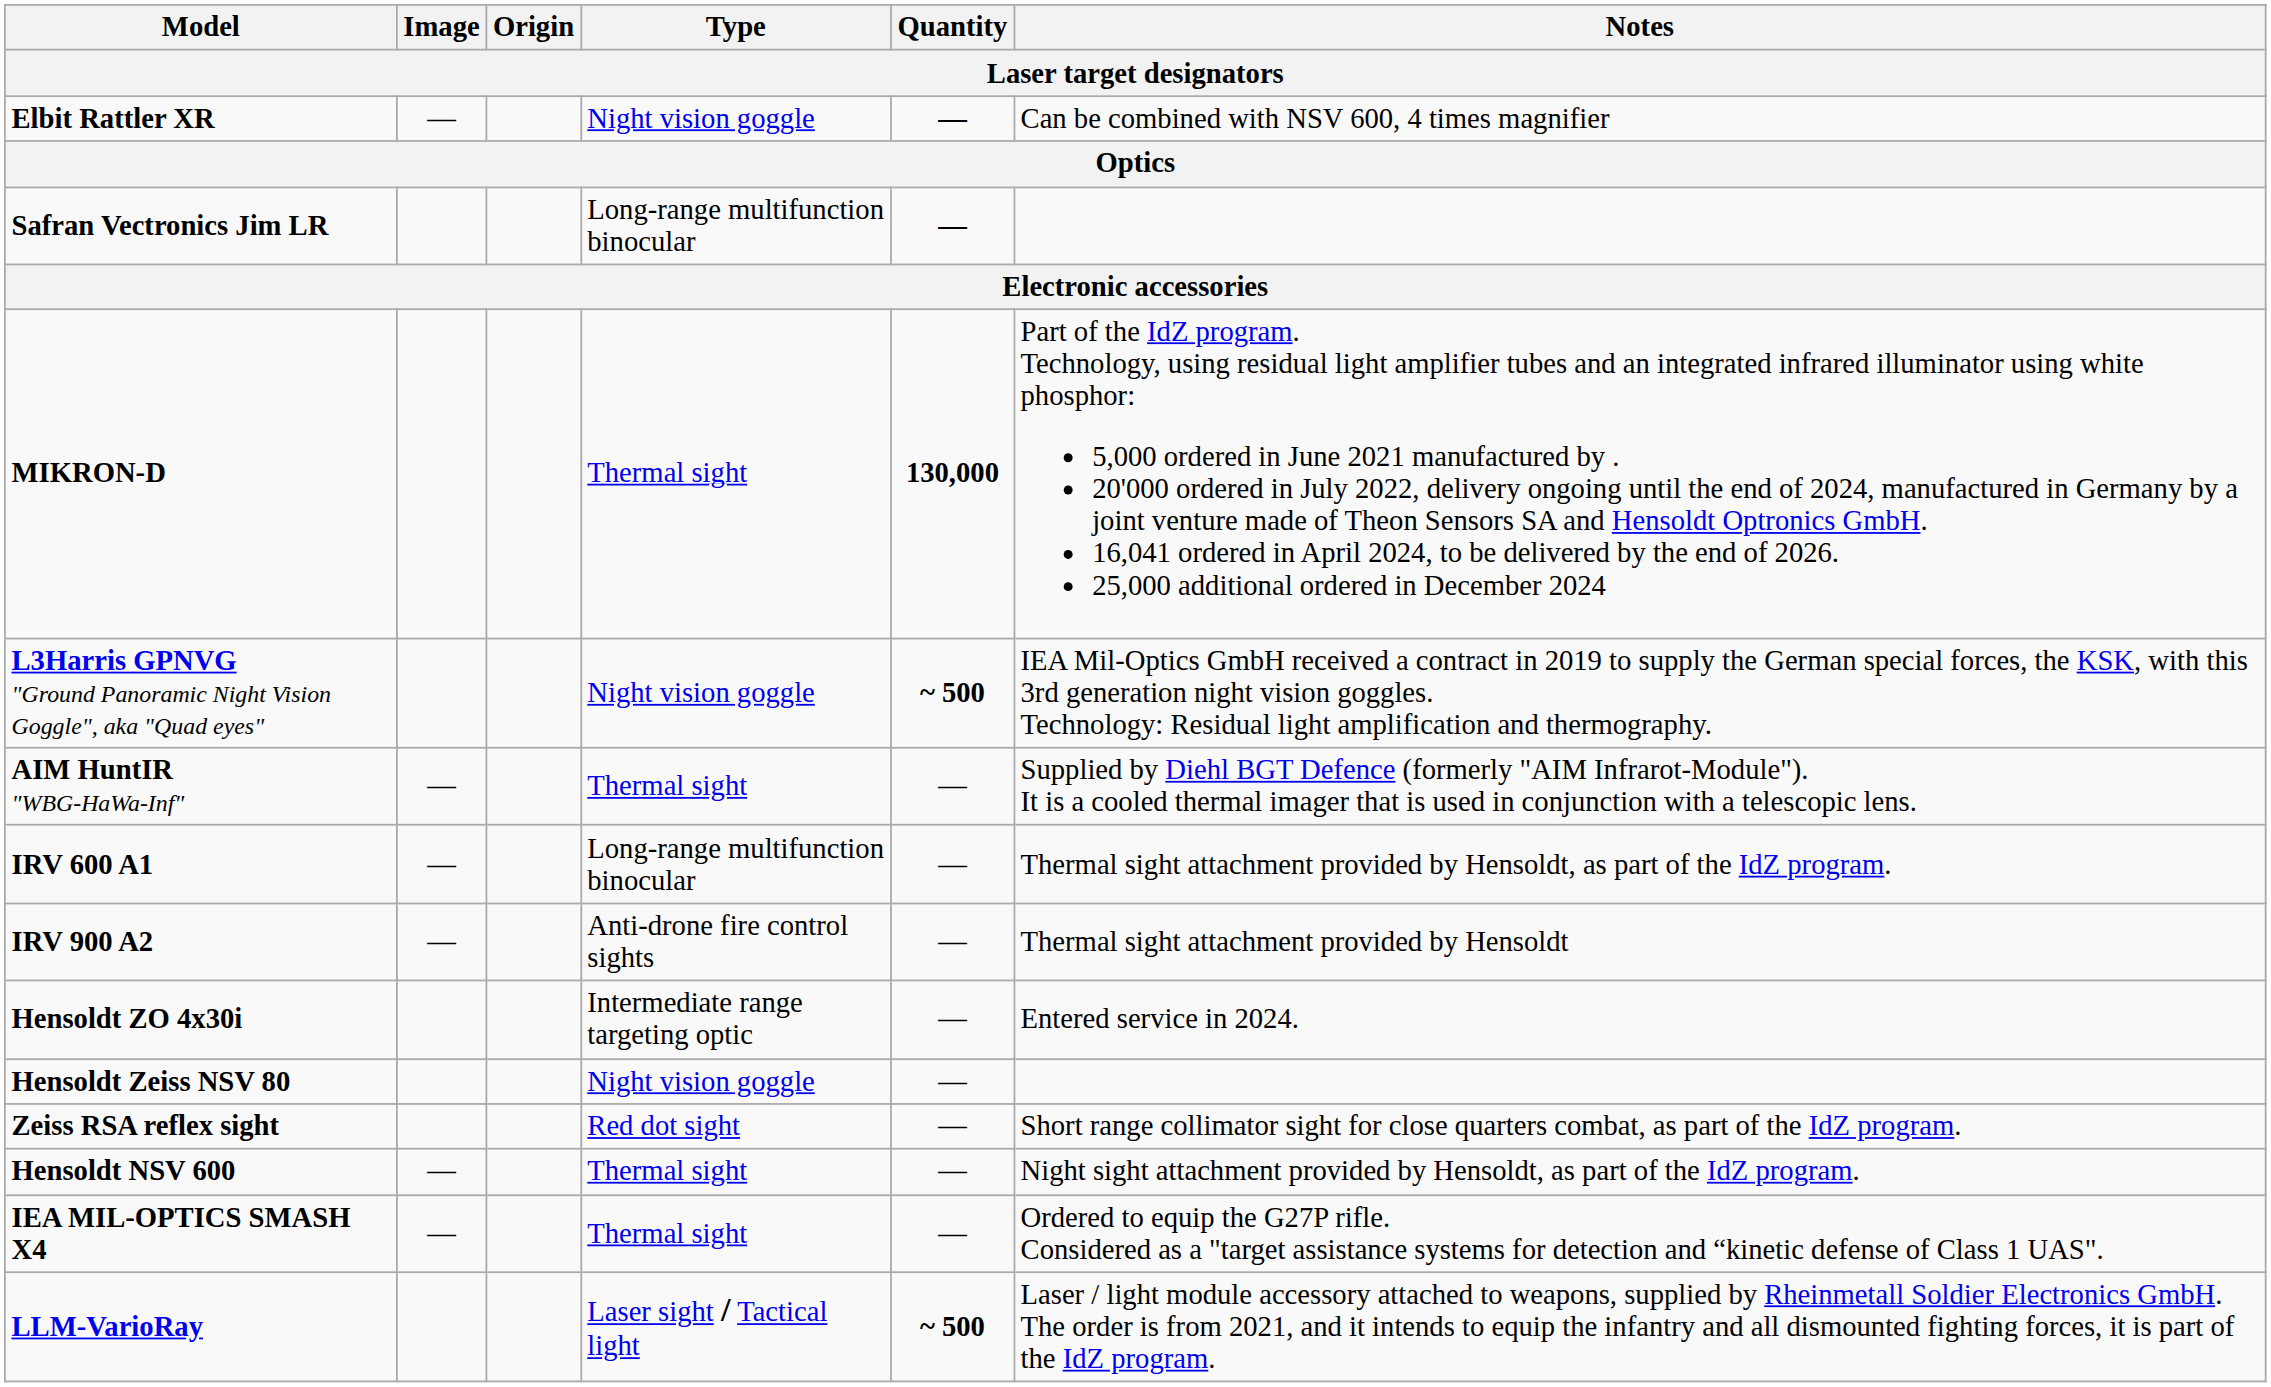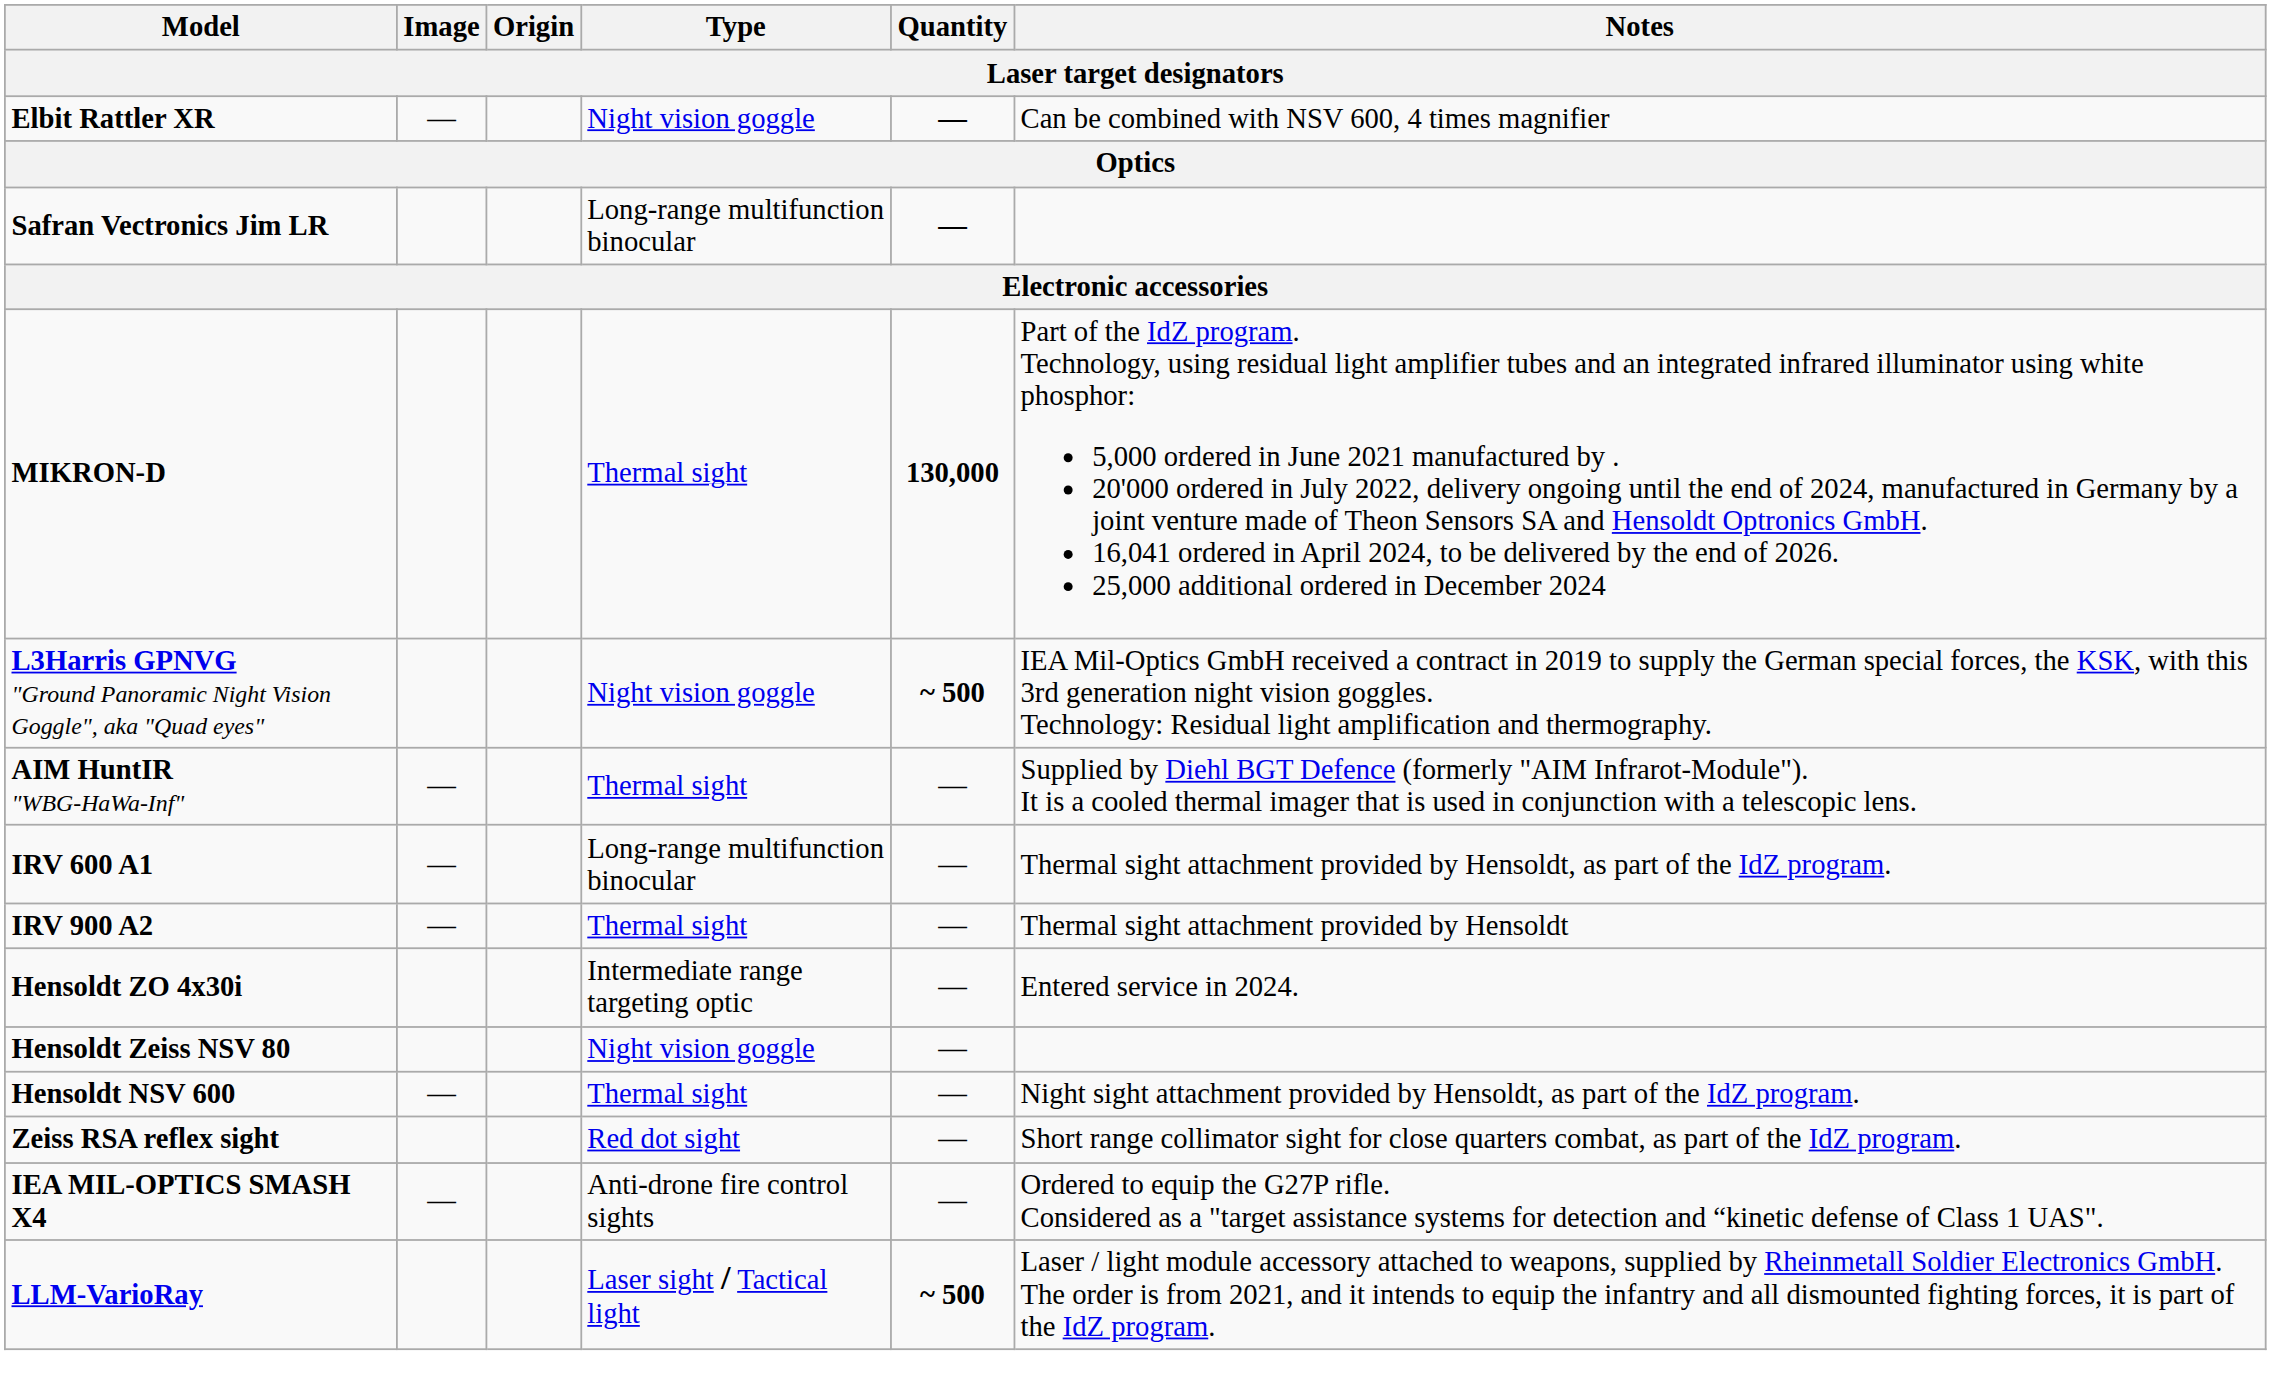IRV 900 A2 | Type: Anti-drone fire control sights -> Thermal sight
rows swapped: Hensoldt NSV 600 <-> Zeiss RSA reflex sight
IEA MIL-OPTICS SMASH X4 | Type: Thermal sight -> Anti-drone fire control sights
